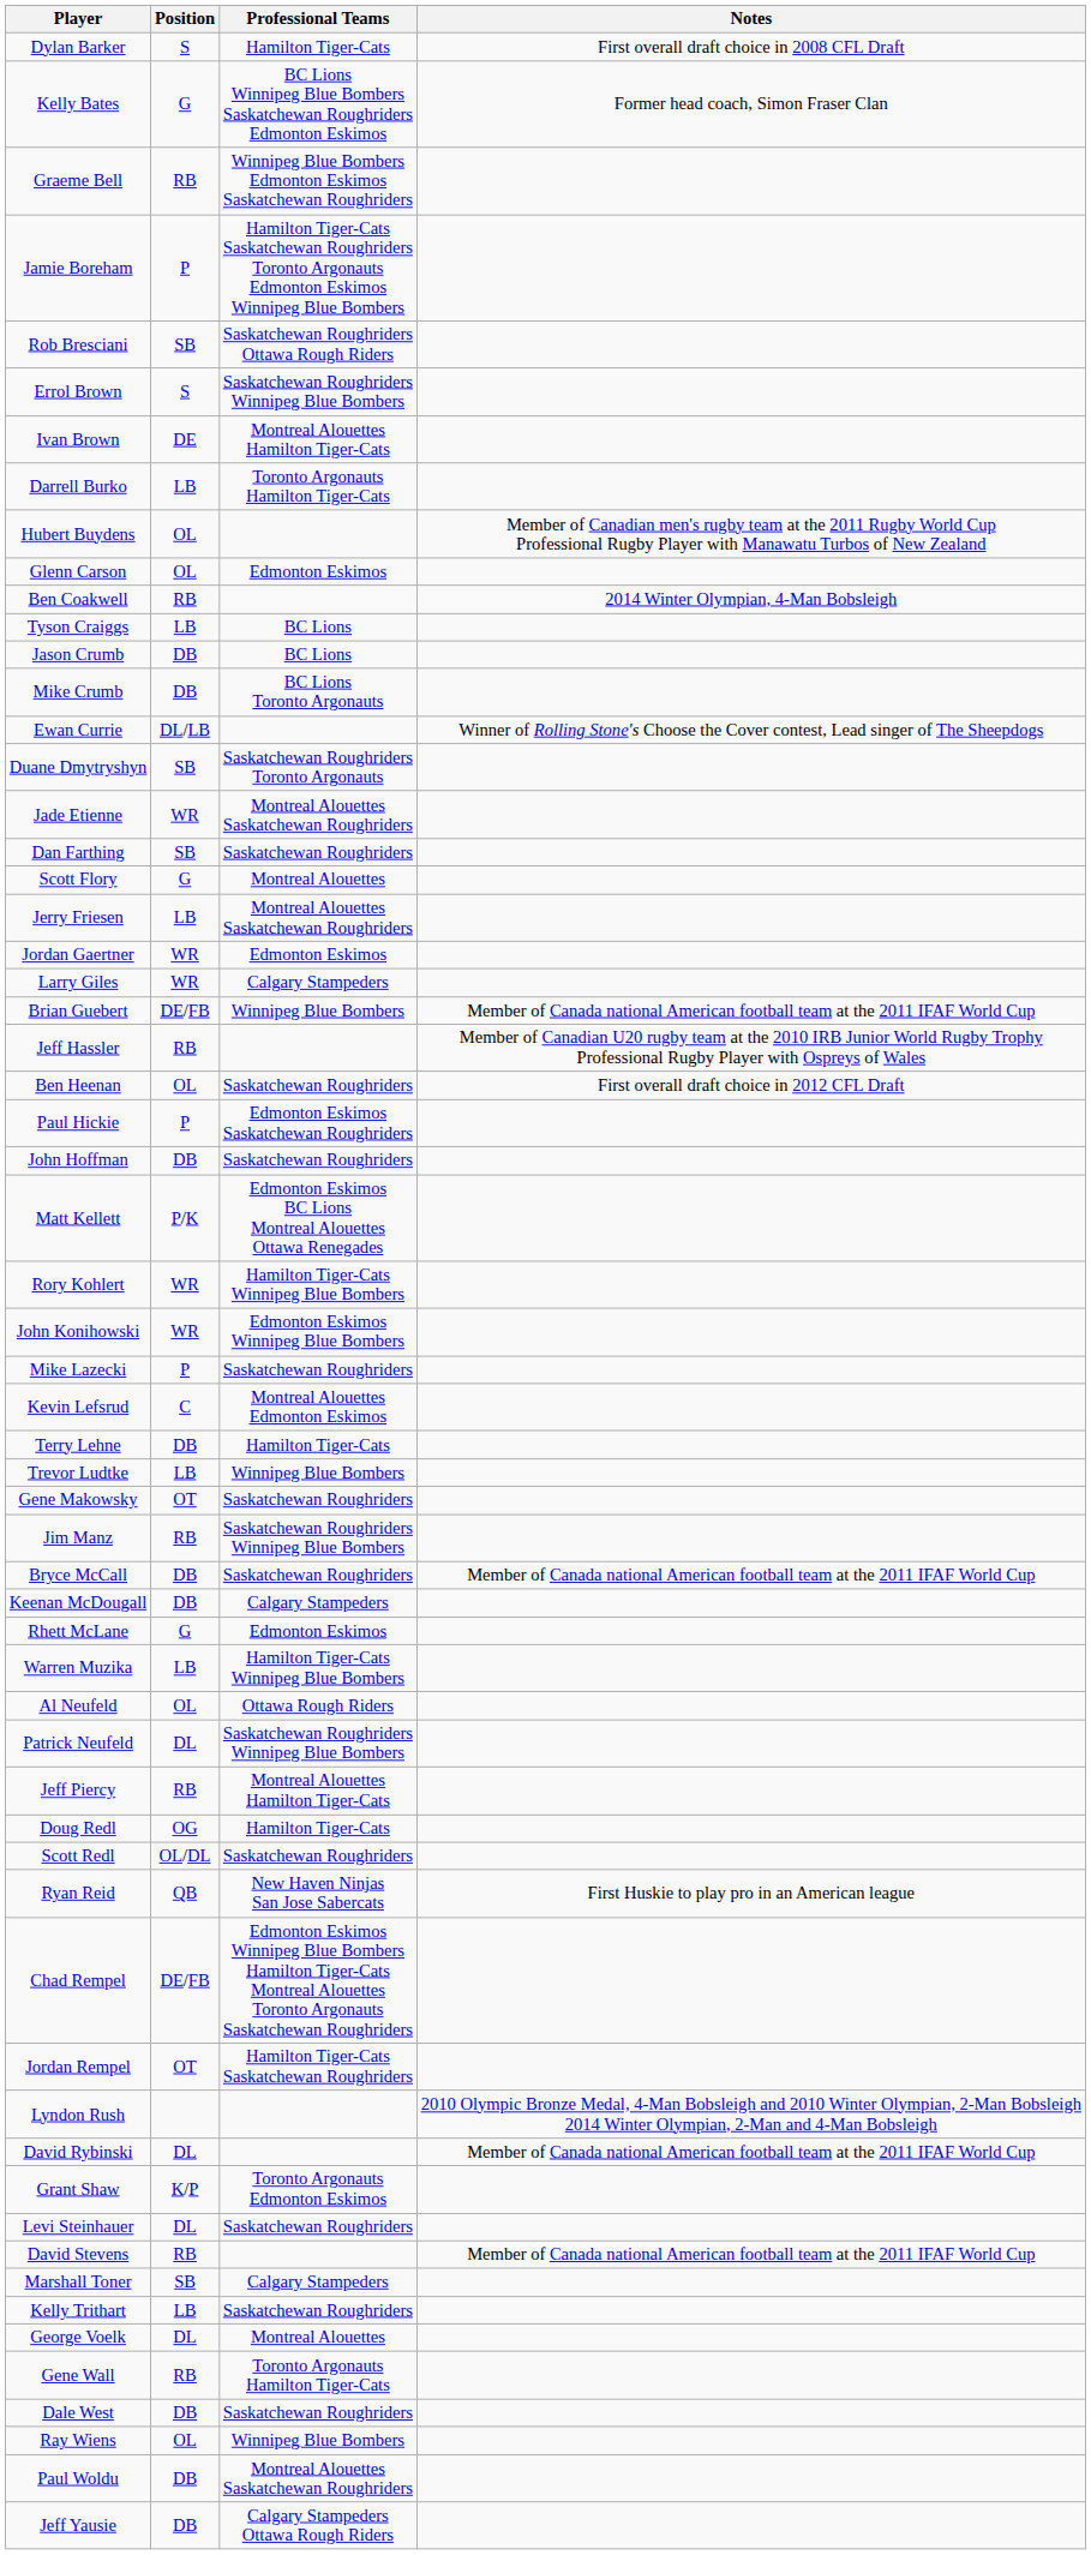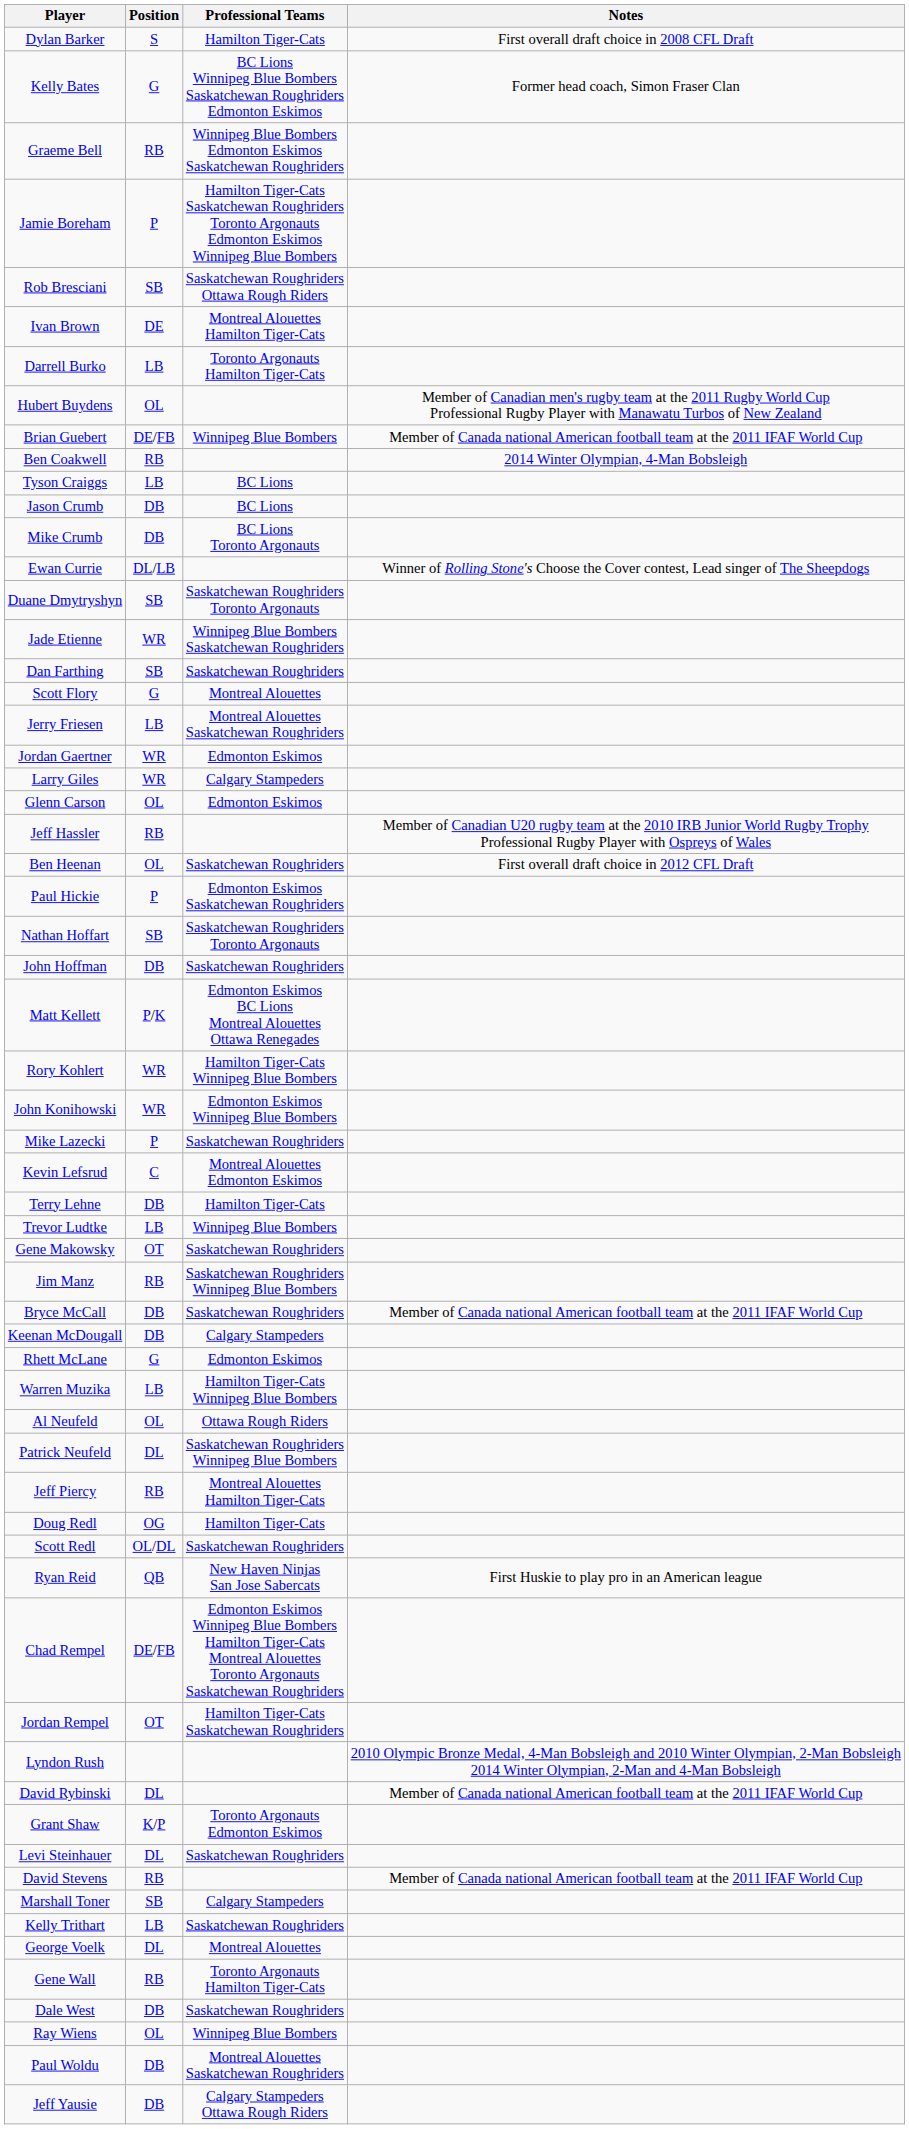- row: Errol Brown | S | Saskatchewan Roughriders Winnipeg Blue Bombers
rows swapped: Glenn Carson <-> Brian Guebert
Jade Etienne | Professional Teams: Montreal Alouettes Saskatchewan Roughriders -> Winnipeg Blue Bombers Saskatchewan Roughriders
+ row: Nathan Hoffart | SB | Saskatchewan Roughriders Toronto Argonauts
